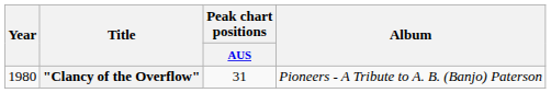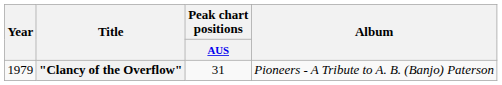"Clancy of the Overflow" | Year: 1980 -> 1979
